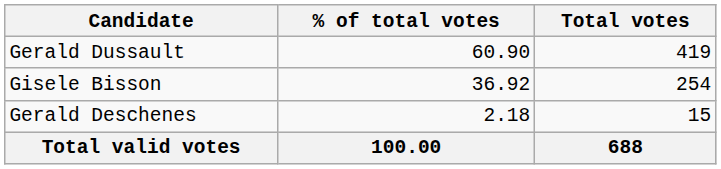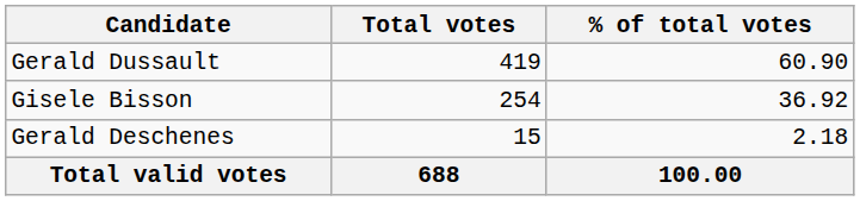columns swapped: Total votes <-> % of total votes
